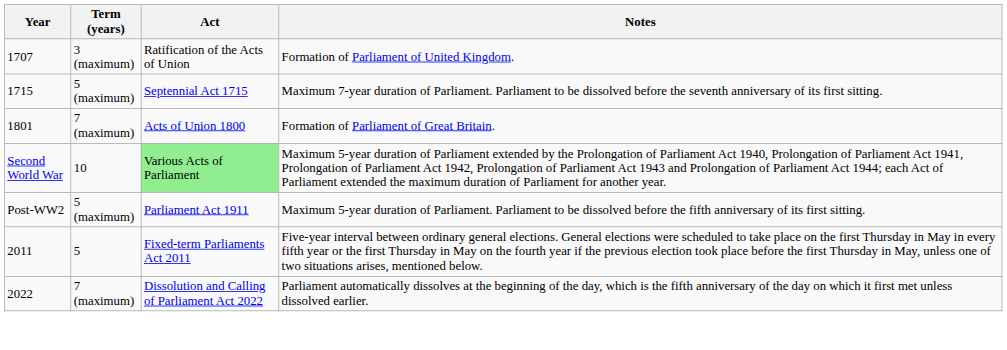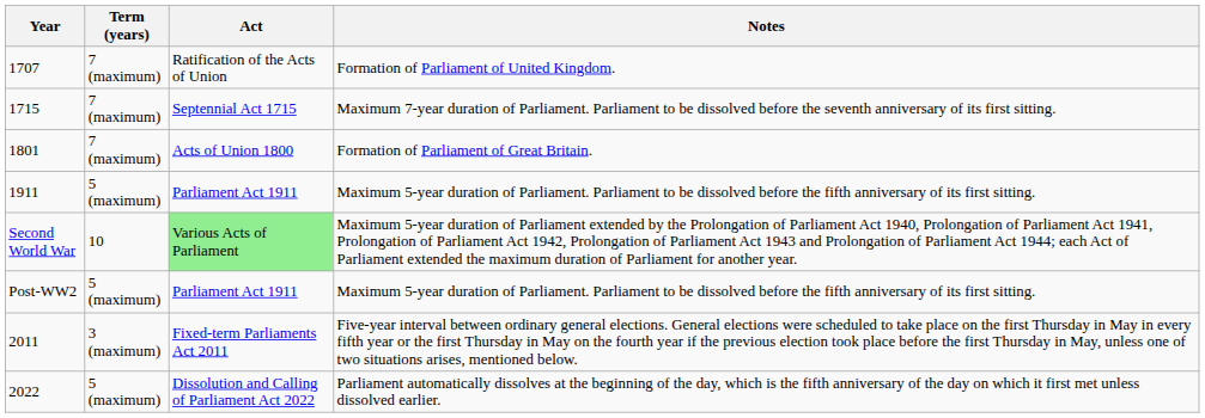1707 | Term (years): 3 (maximum) -> 7 (maximum)
1715 | Term (years): 5 (maximum) -> 7 (maximum)
+ row: 1911 | 5 (maximum) | Parliament Act 1911 | Maximum 5-year duration of Parliament. Parliament to be dissolved before the fifth anniversary of its first sitting.
2011 | Term (years): 5 -> 3 (maximum)
2022 | Term (years): 7 (maximum) -> 5 (maximum)
